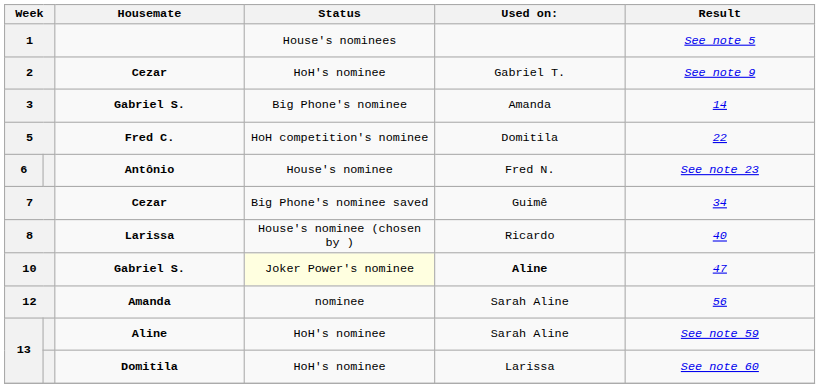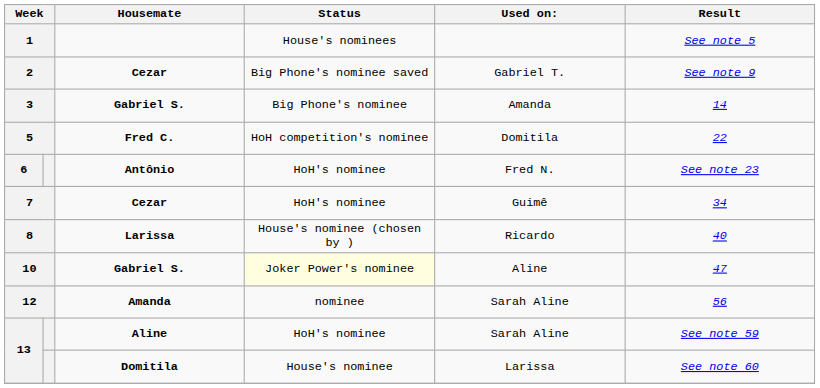2 | Status: HoH's nominee -> Big Phone's nominee saved
6 | Status: House's nominee -> HoH's nominee
7 | Status: Big Phone's nominee saved -> HoH's nominee
10 | Used on:: bold -> normal
13 / Domitila | Status: HoH's nominee -> House's nominee
